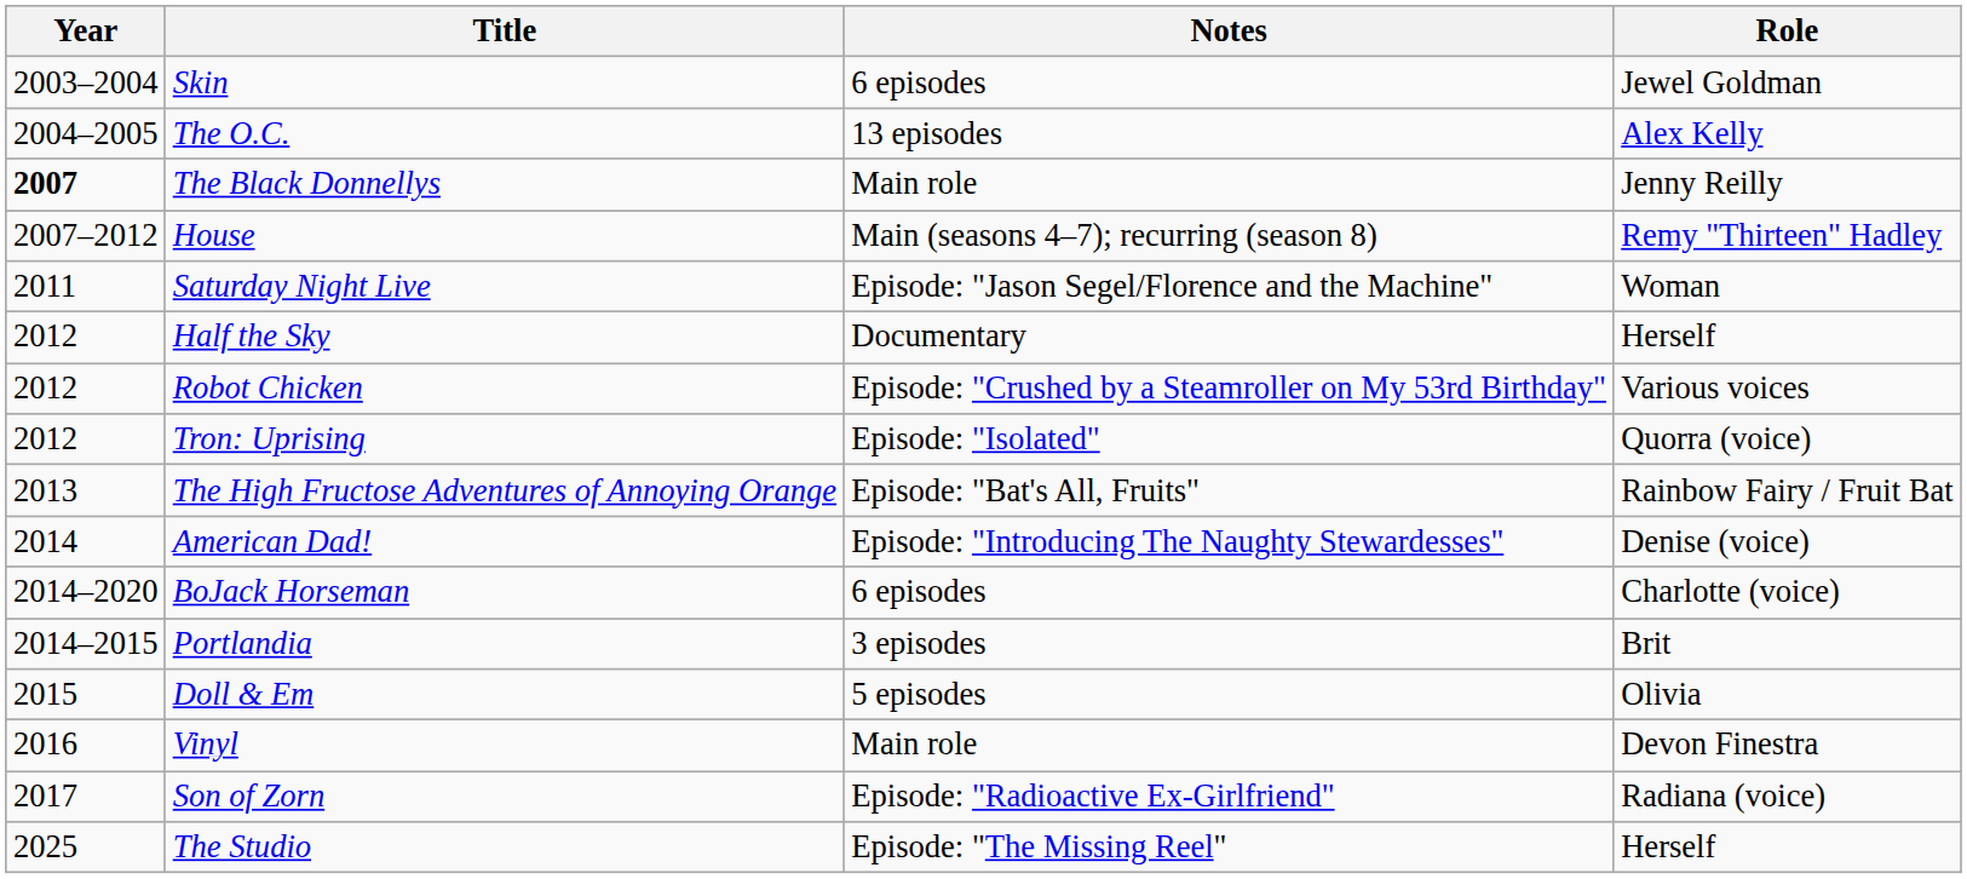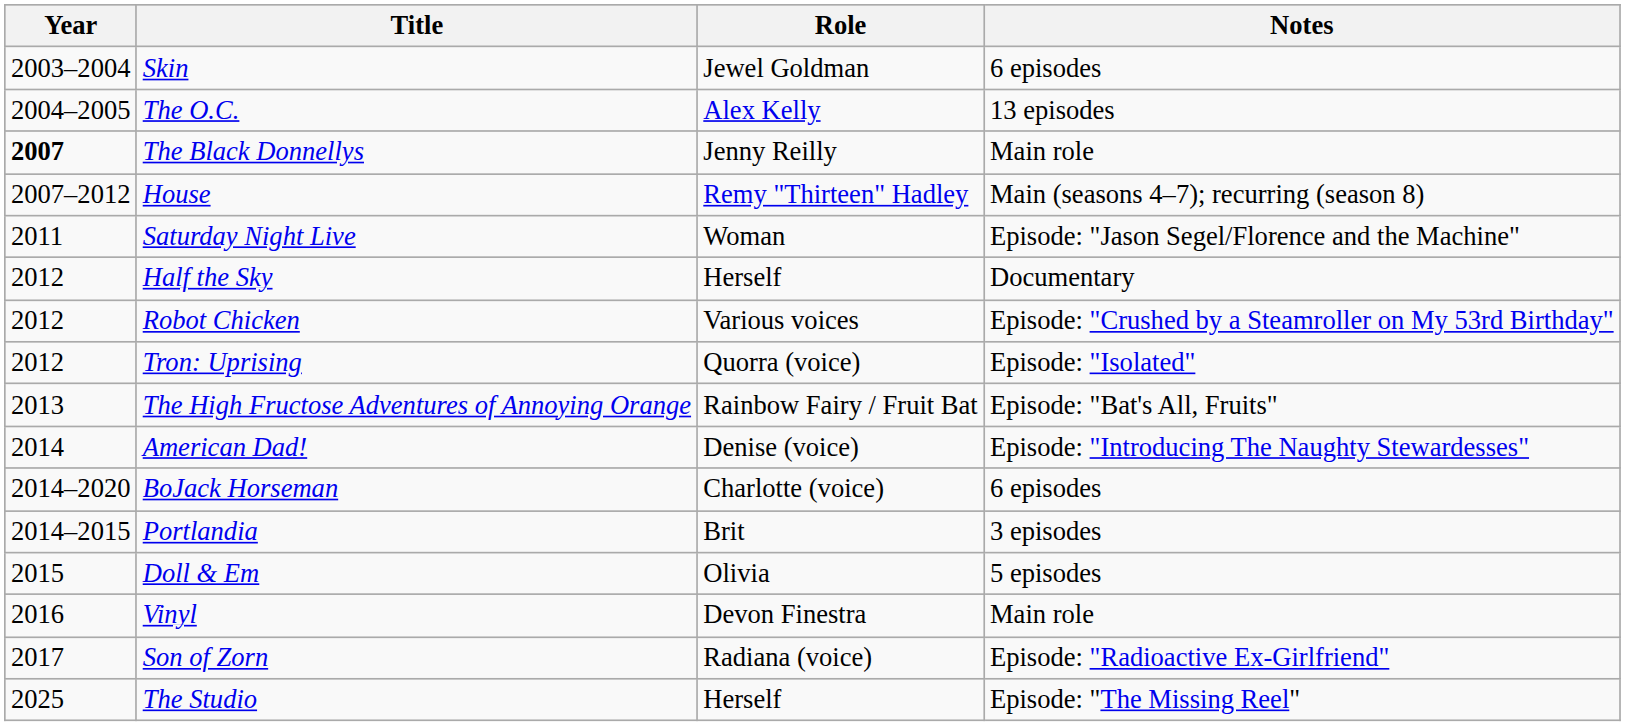columns swapped: Role <-> Notes
